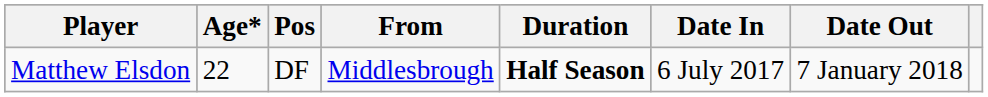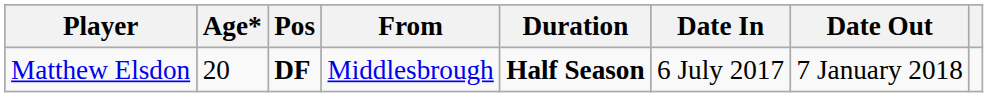Matthew Elsdon | Age*: 22 -> 20
Matthew Elsdon | Pos: normal -> bold
